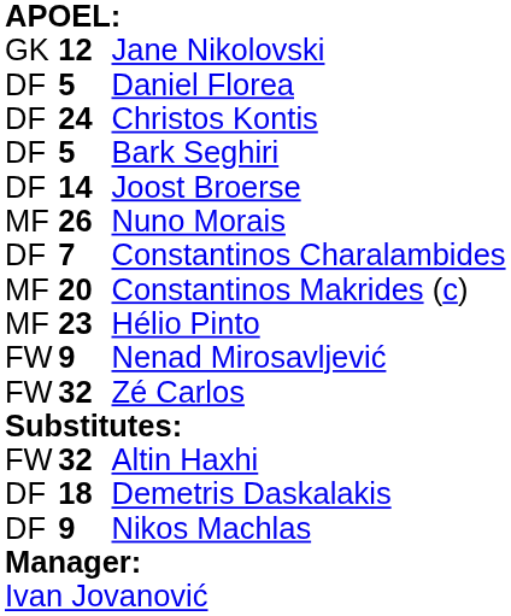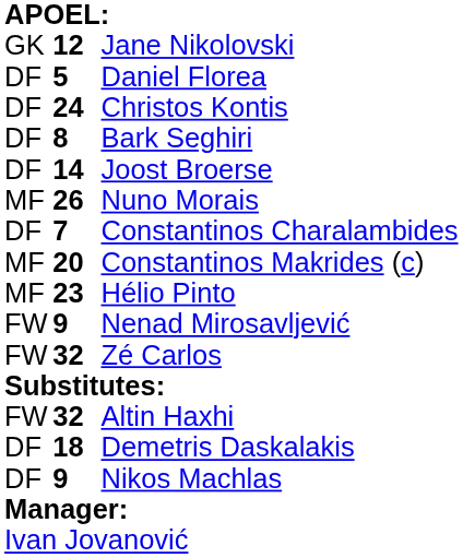Bark Seghiri | column 2: 5 -> 8
